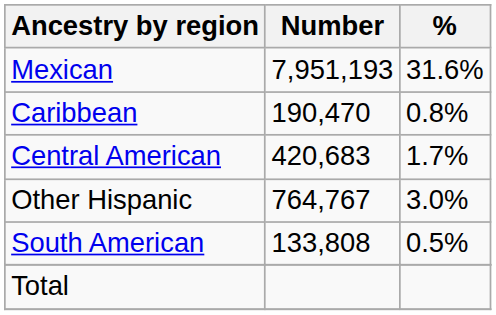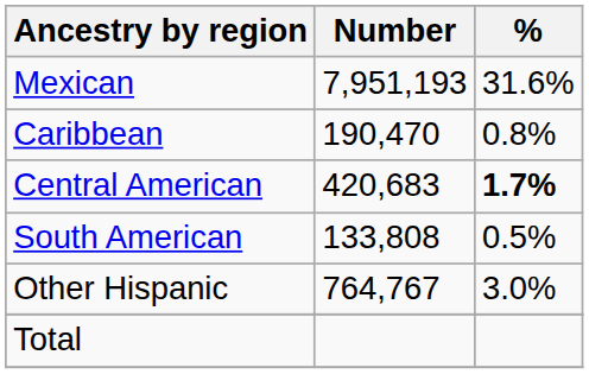Central American | %: normal -> bold
rows swapped: South American <-> Other Hispanic
